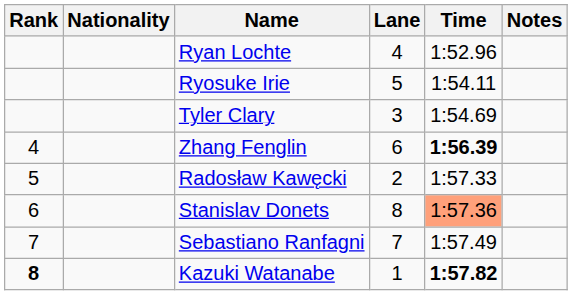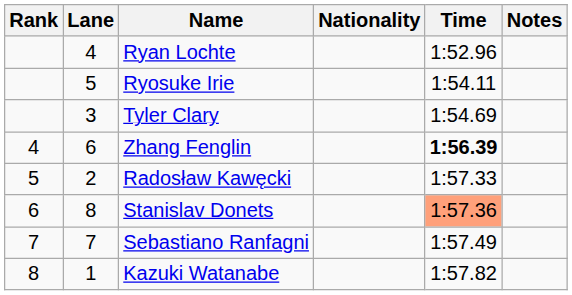columns swapped: Lane <-> Nationality
Kazuki Watanabe | Rank: bold -> normal
Kazuki Watanabe | Time: bold -> normal
